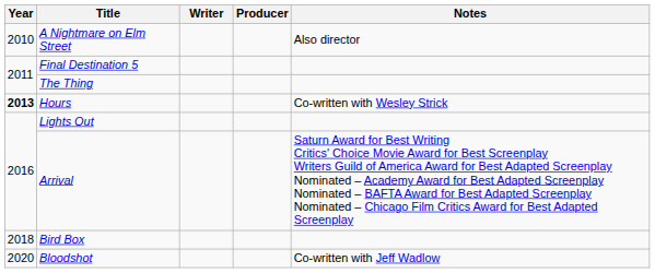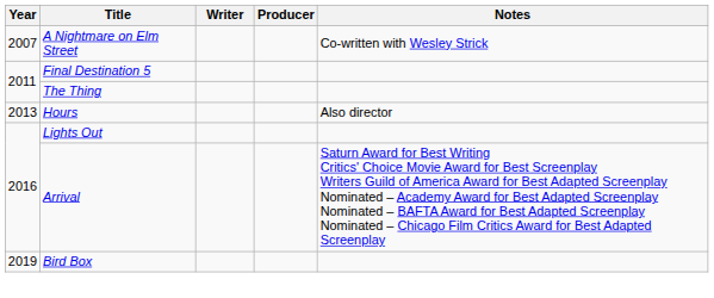A Nightmare on Elm Street | Year: 2010 -> 2007
A Nightmare on Elm Street | Notes: Also director -> Co-written with Wesley Strick
Hours | Year: bold -> normal
Hours | Notes: Co-written with Wesley Strick -> Also director
Bird Box | Year: 2018 -> 2019
- row: 2020 | Bloodshot | Co-written with Jeff Wadlow
